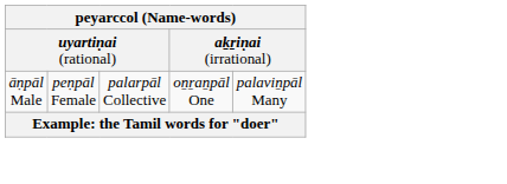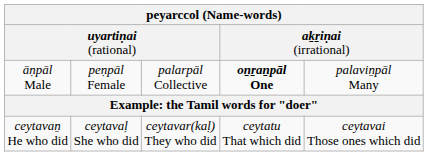āṇpāl Male | column 4: normal -> bold
+ row: ceytavaṉ He who did | ceytavaḷ She who did | ceytavar(kaḷ) They who did | ceytatu That which did | ceytavai Those ones which did
